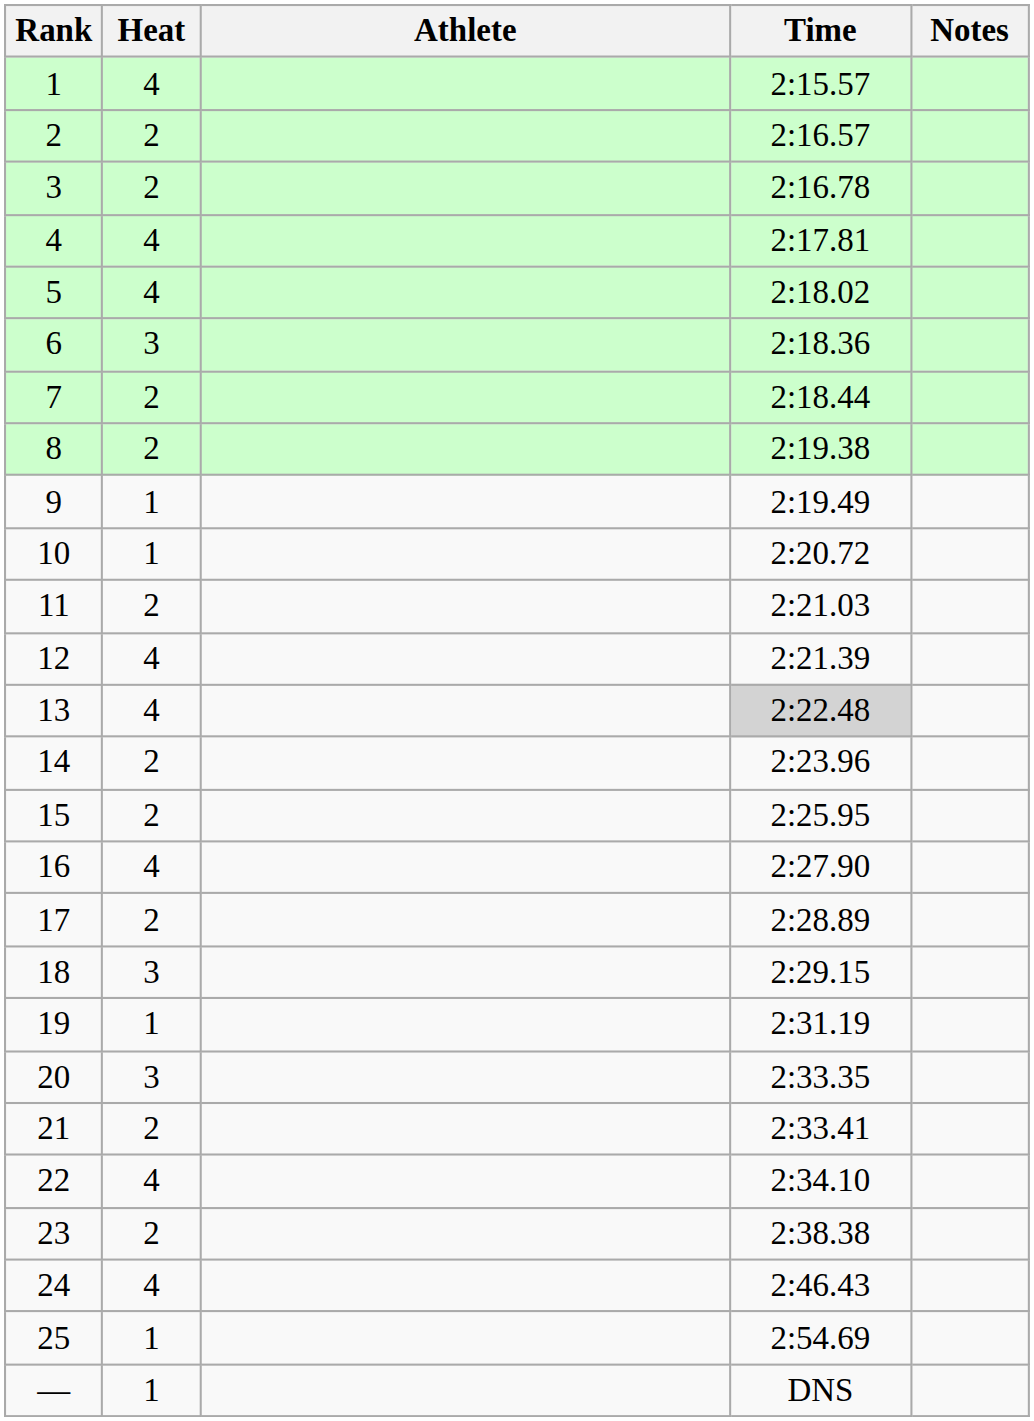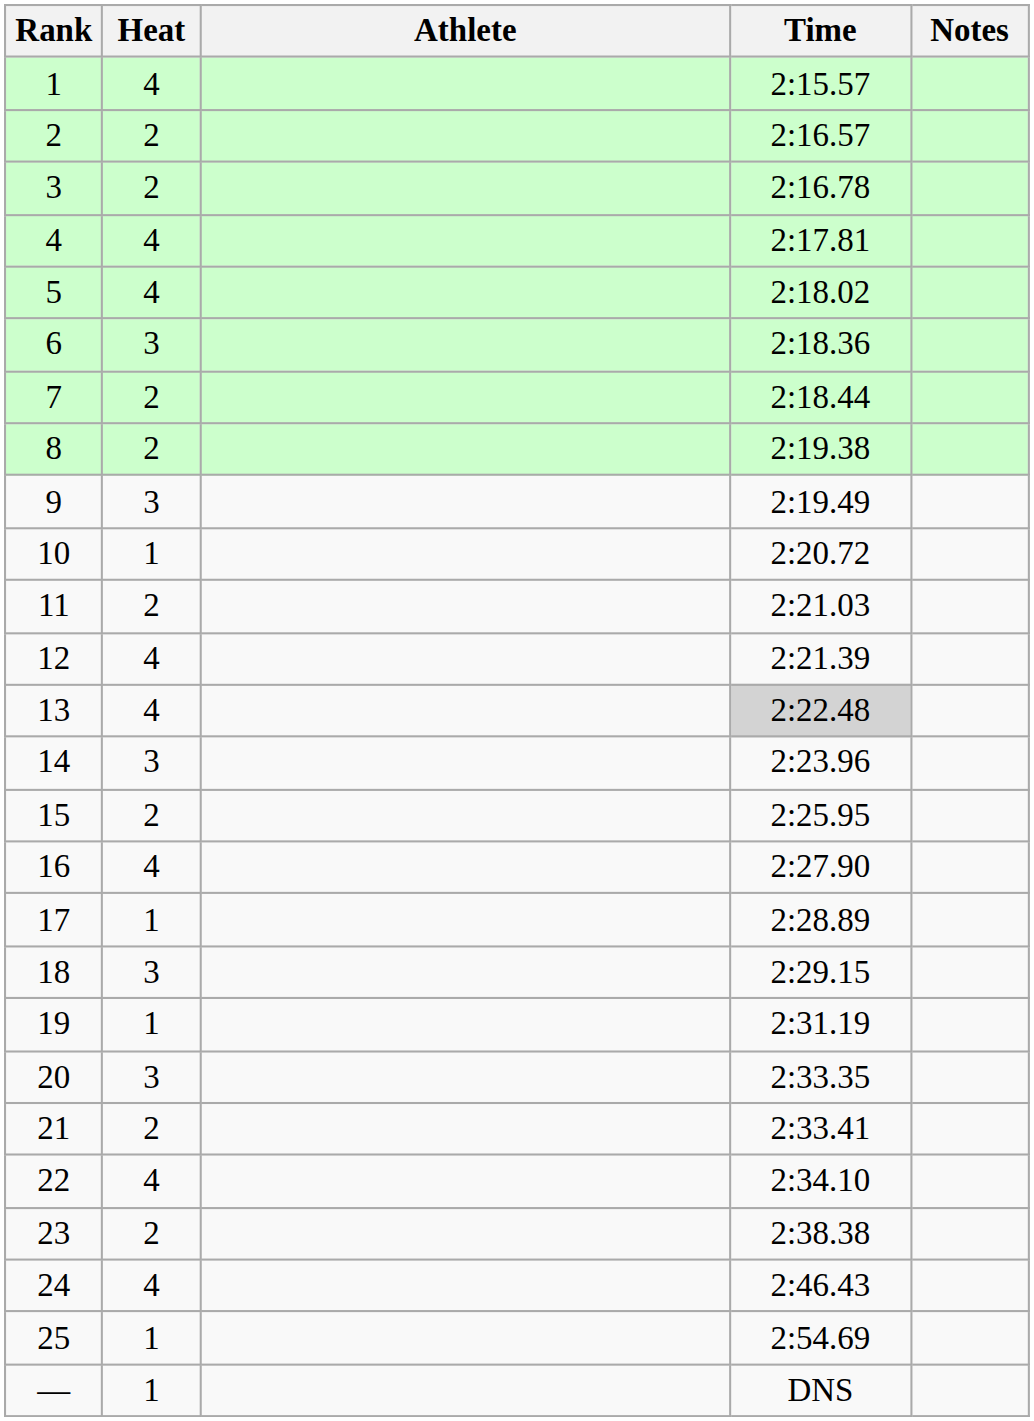9 | Heat: 1 -> 3
14 | Heat: 2 -> 3
17 | Heat: 2 -> 1
